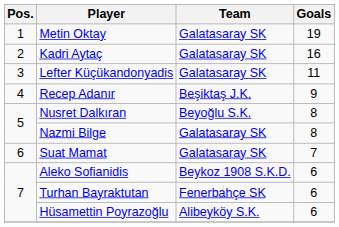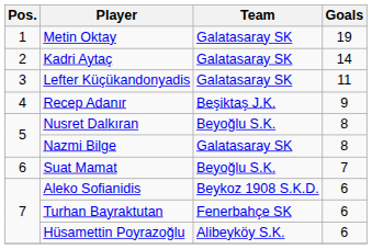Kadri Aytaç | Goals: 16 -> 14
Suat Mamat | Team: Galatasaray SK -> Beyoğlu S.K.
